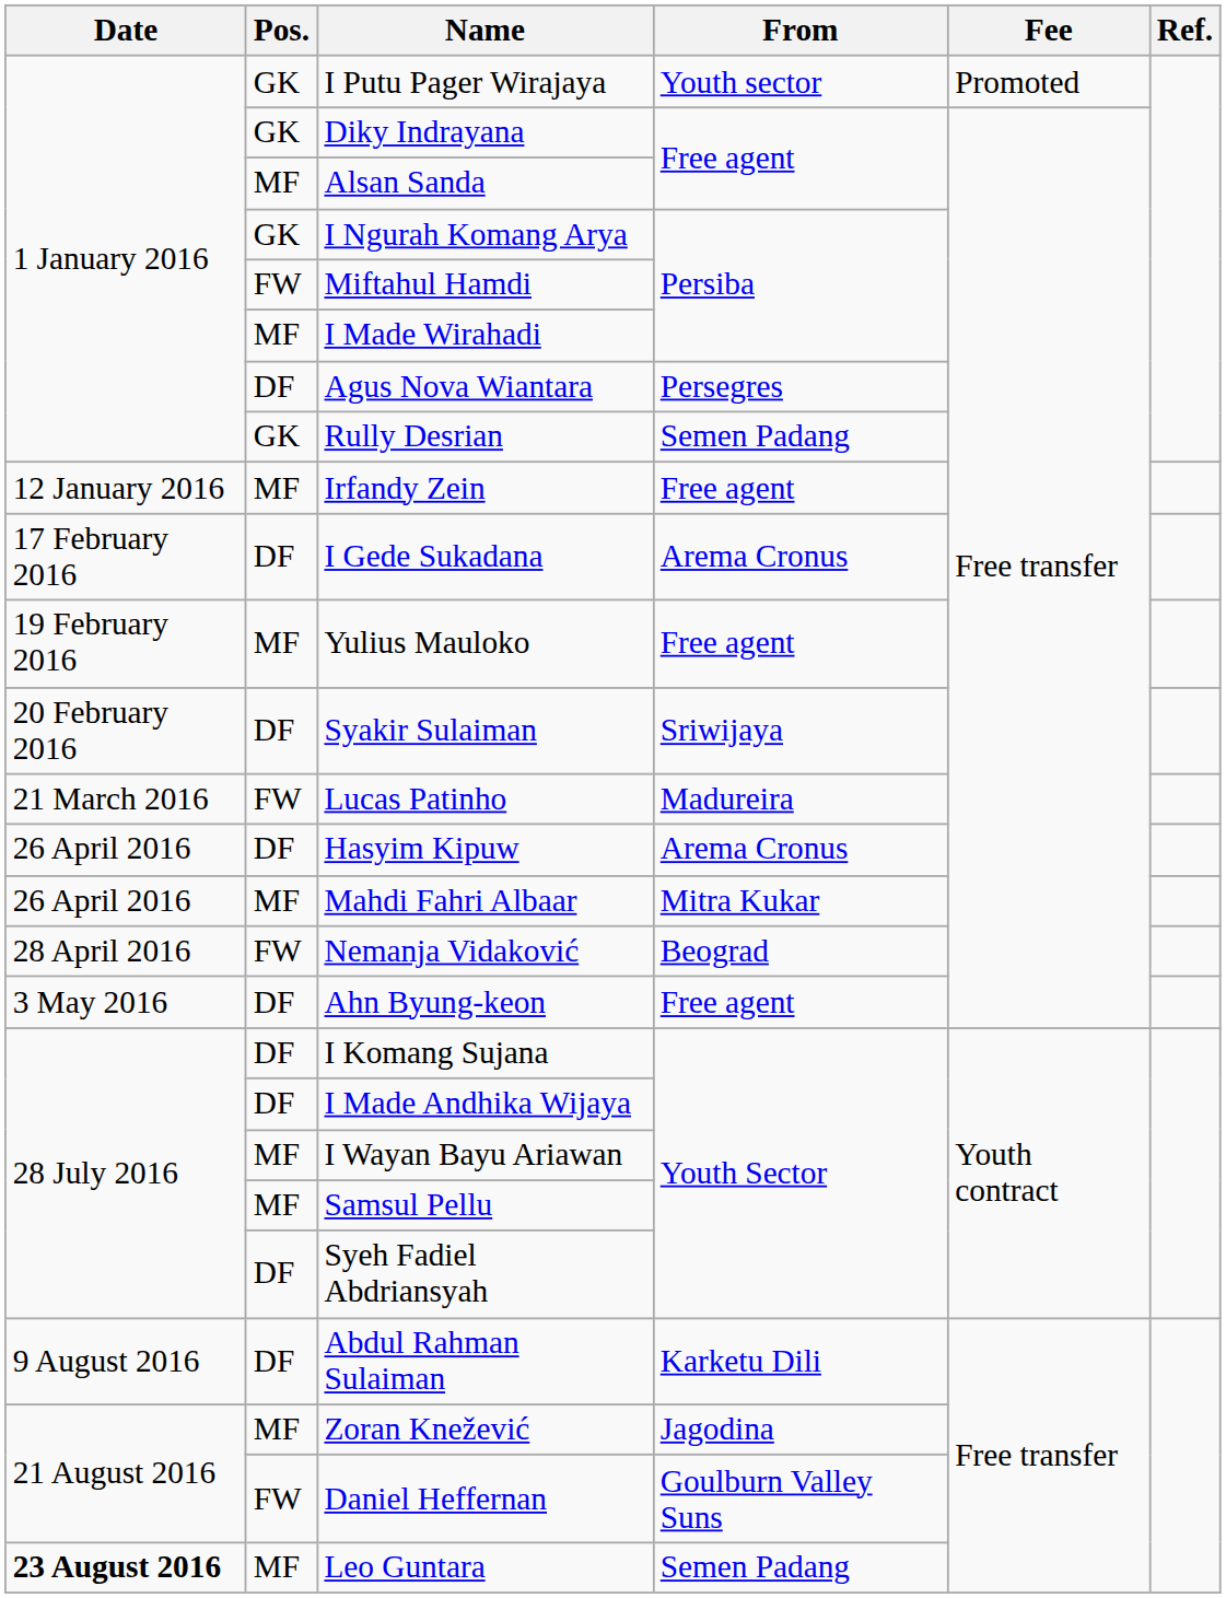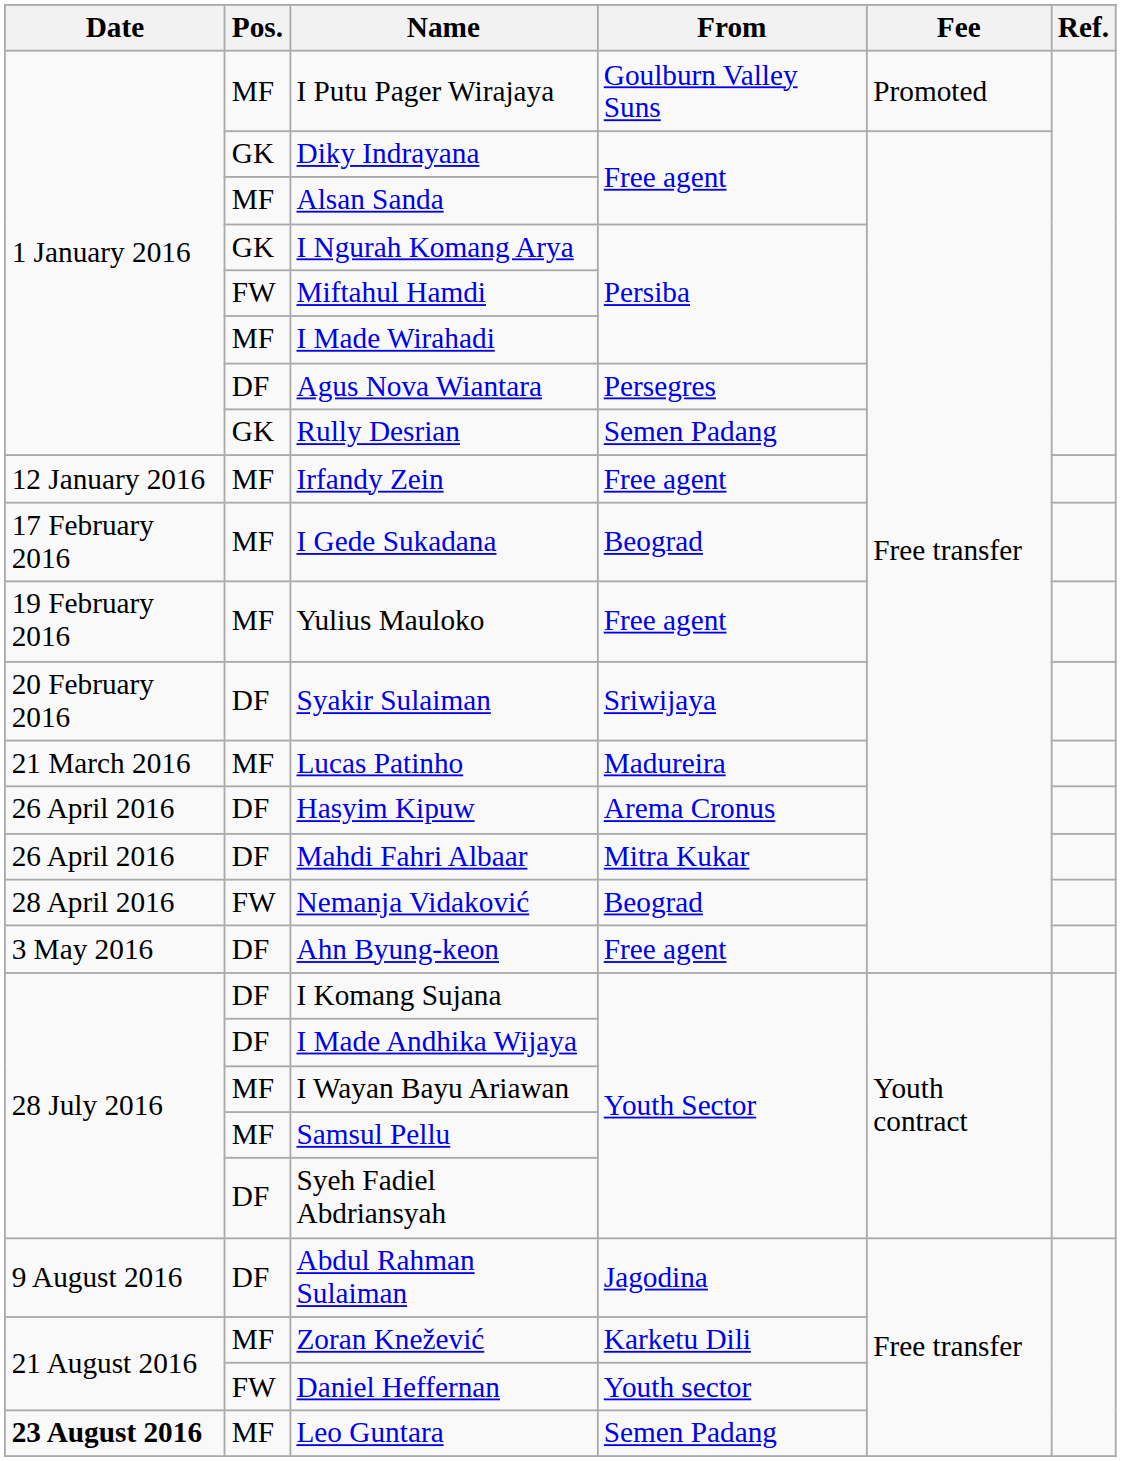I Putu Pager Wirajaya | Pos.: GK -> MF
I Putu Pager Wirajaya | From: Youth sector -> Goulburn Valley Suns
I Gede Sukadana | Pos.: DF -> MF
I Gede Sukadana | From: Arema Cronus -> Beograd
Lucas Patinho | Pos.: FW -> MF
Mahdi Fahri Albaar | Pos.: MF -> DF
Abdul Rahman Sulaiman | From: Karketu Dili -> Jagodina
Zoran Knežević | From: Jagodina -> Karketu Dili
Daniel Heffernan | From: Goulburn Valley Suns -> Youth sector
